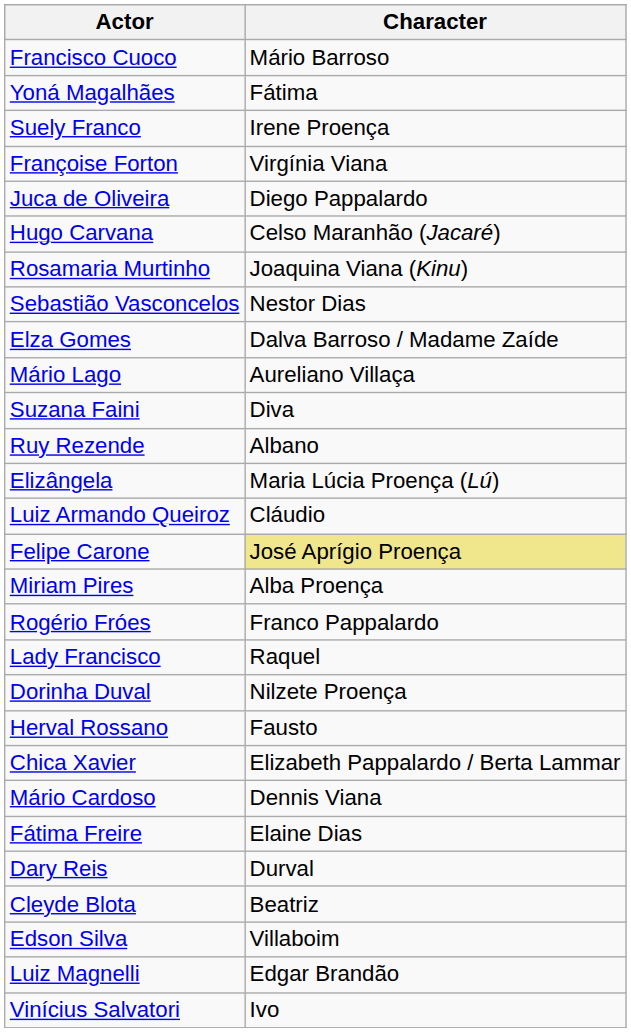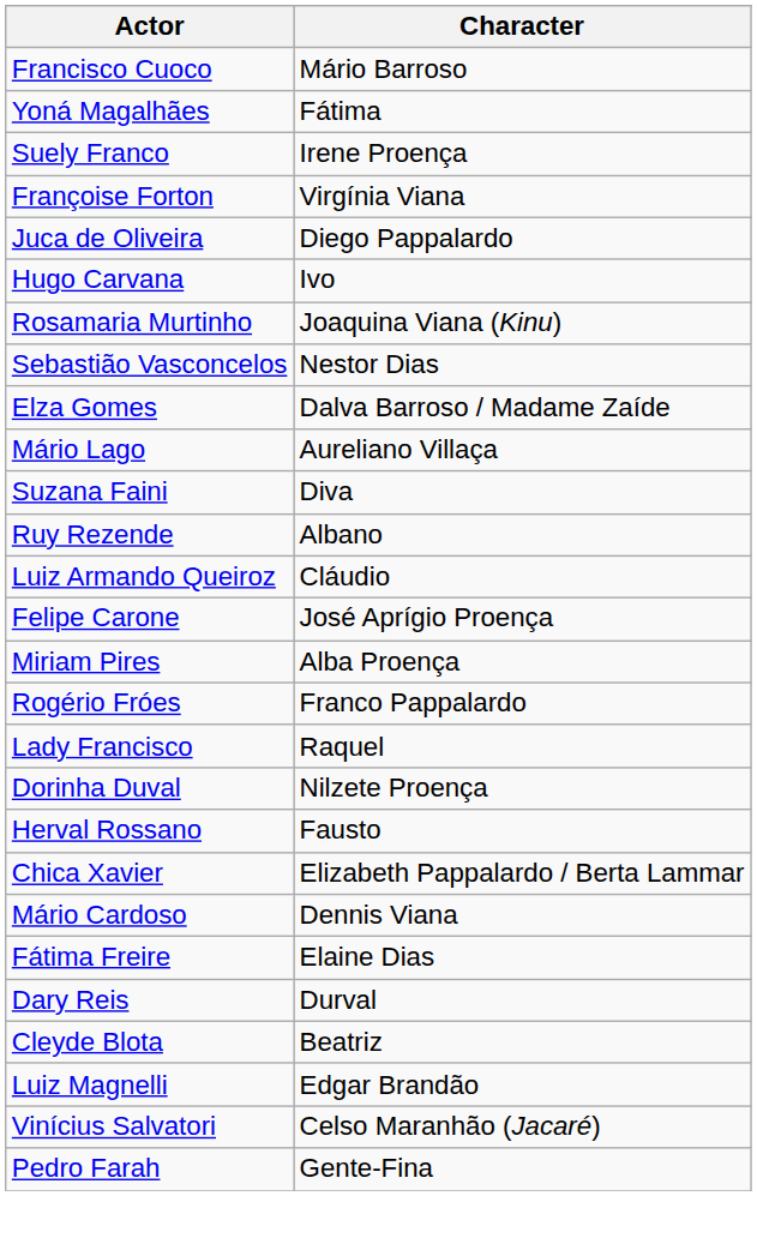Hugo Carvana | Character: Celso Maranhão (Jacaré) -> Ivo
- row: Elizângela | Maria Lúcia Proença (Lú)
Felipe Carone | Character: khaki background -> no background
- row: Edson Silva | Villaboim
Vinícius Salvatori | Character: Ivo -> Celso Maranhão (Jacaré)
+ row: Pedro Farah | Gente-Fina
